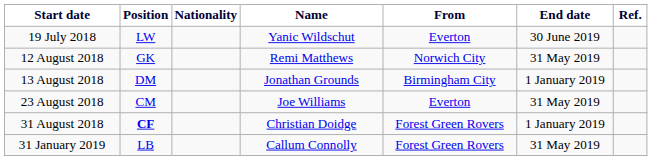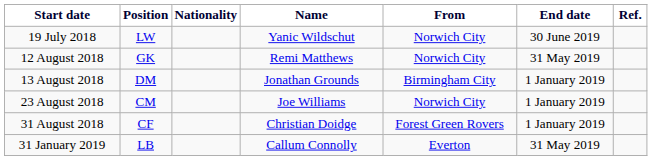19 July 2018 | From: Everton -> Norwich City
23 August 2018 | From: Everton -> Norwich City
23 August 2018 | End date: 31 May 2019 -> 1 January 2019
31 August 2018 | Position: bold -> normal
31 January 2019 | From: Forest Green Rovers -> Everton
